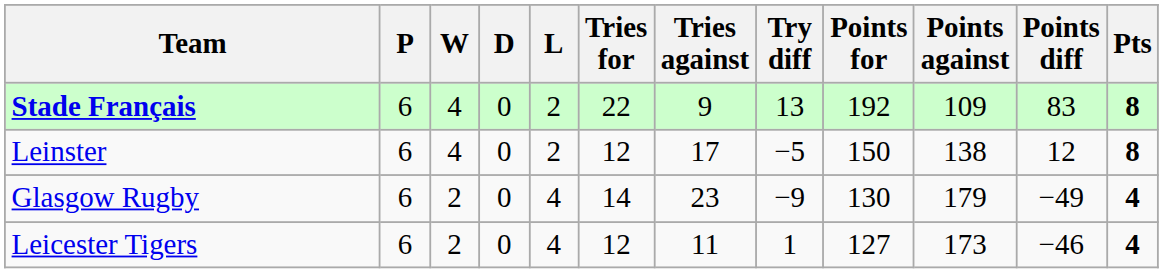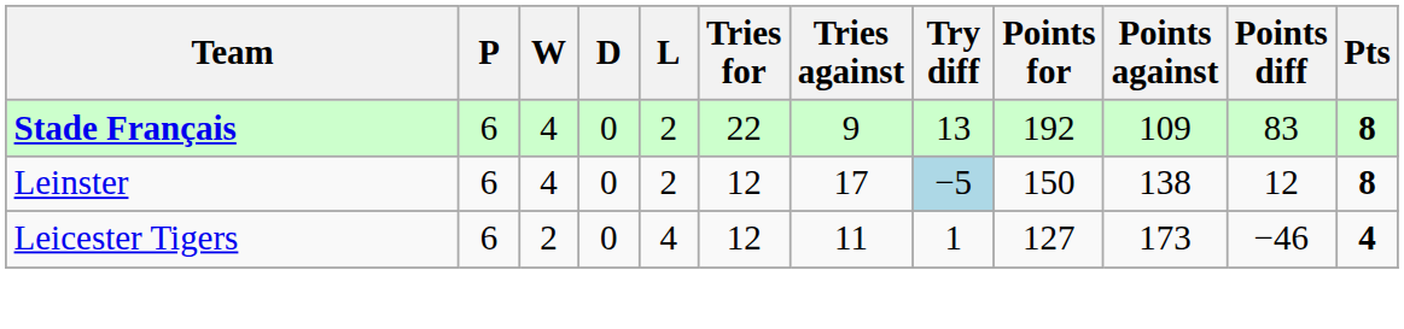Leinster | Try diff: no background -> lightblue background
- row: Glasgow Rugby | 6 | 2 | 0 | 4 | 14 | 23 | −9 | 130 | 179 | −49 | 4
